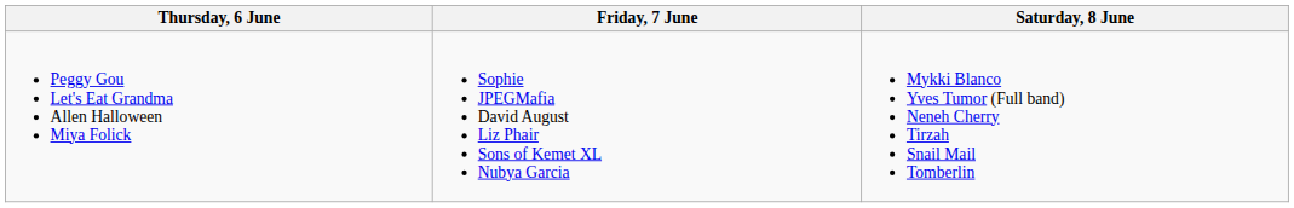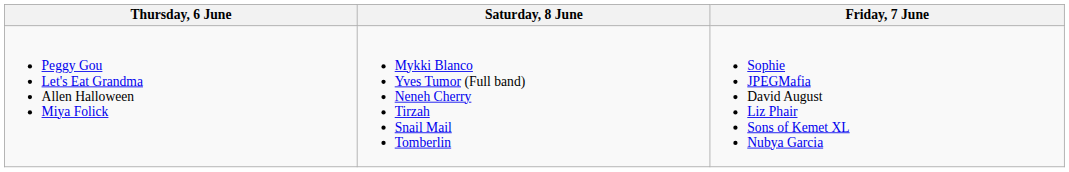columns swapped: Friday, 7 June <-> Saturday, 8 June
